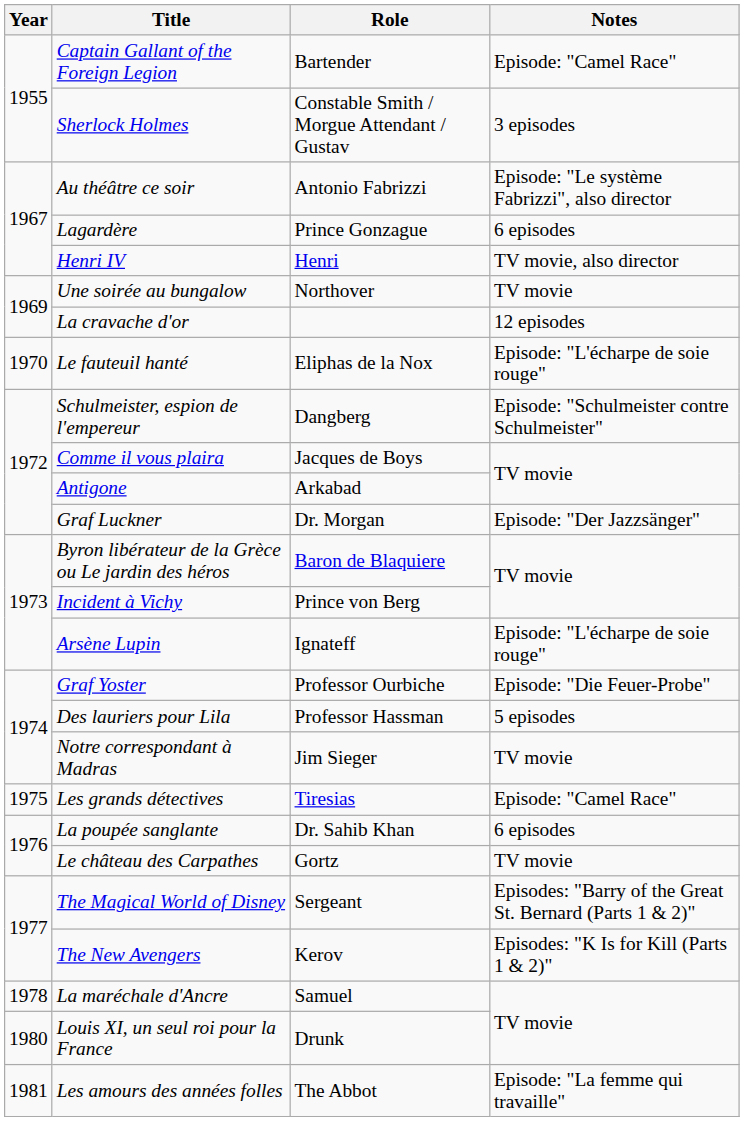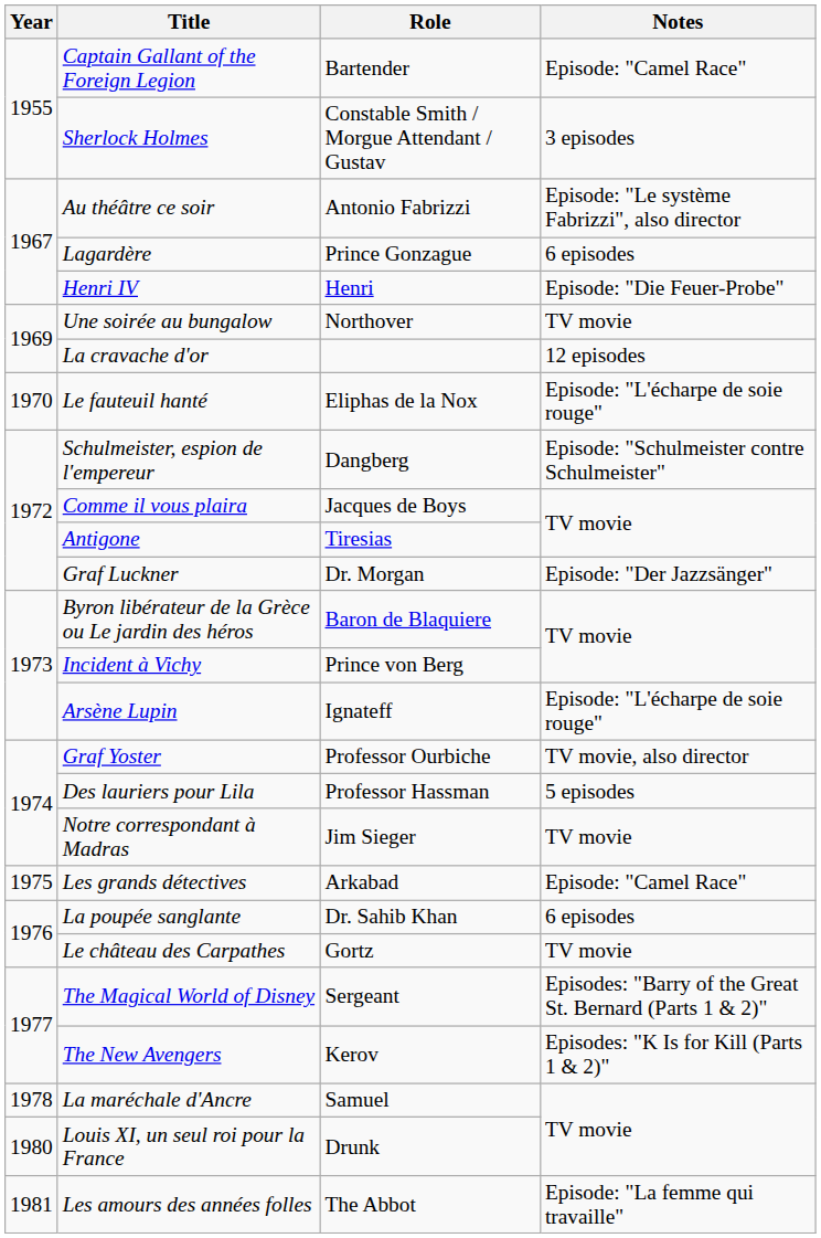Henri IV | Notes: TV movie, also director -> Episode: "Die Feuer-Probe"
Antigone | Role: Arkabad -> Tiresias
Graf Yoster | Notes: Episode: "Die Feuer-Probe" -> TV movie, also director
Les grands détectives | Role: Tiresias -> Arkabad
